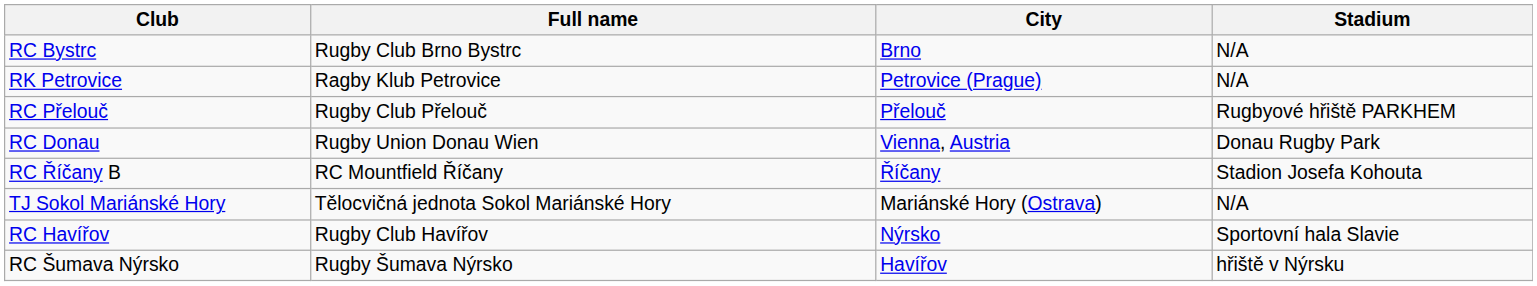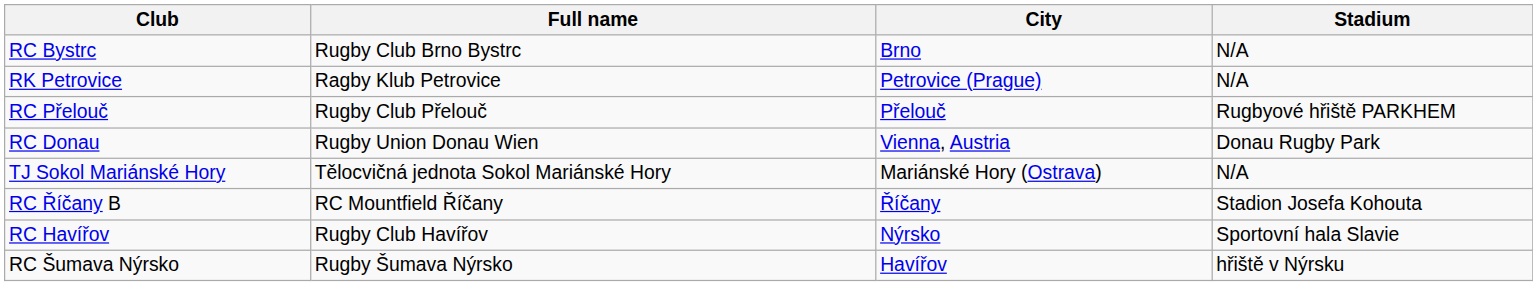rows swapped: TJ Sokol Mariánské Hory <-> RC Říčany B
